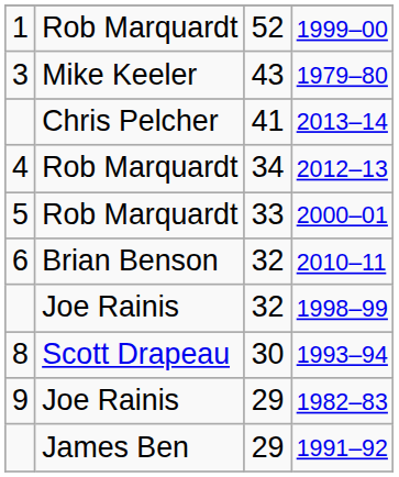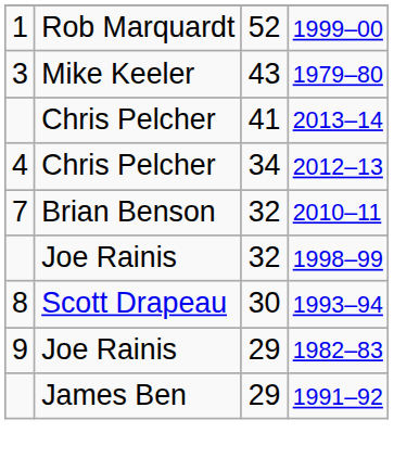2012–13 | column 2: Rob Marquardt -> Chris Pelcher
- row: 5 | Rob Marquardt | 33 | 2000–01
2010–11 | column 1: 6 -> 7
